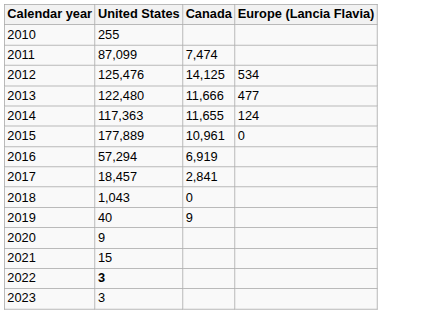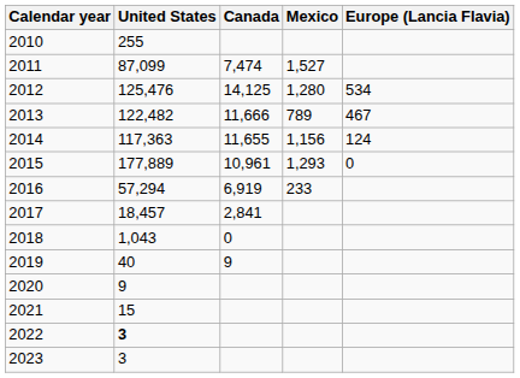+ column: Mexico | 1,527 | 1,280 | 789 | 1,156 | 1,293 | 233
2013 | United States: 122,480 -> 122,482
2013 | Europe (Lancia Flavia): 477 -> 467
